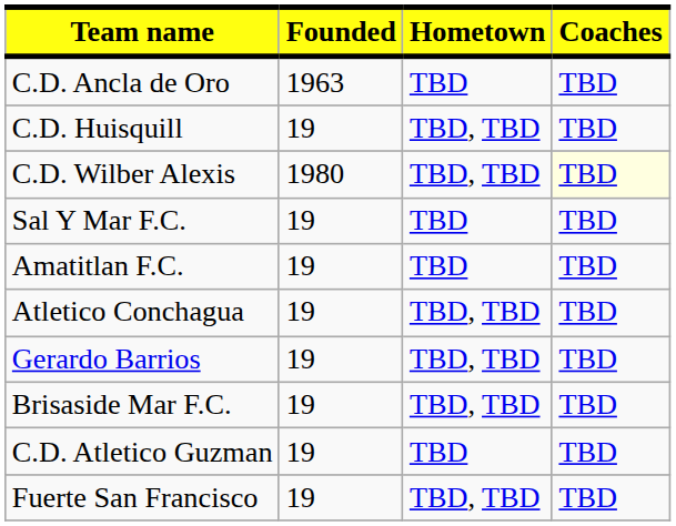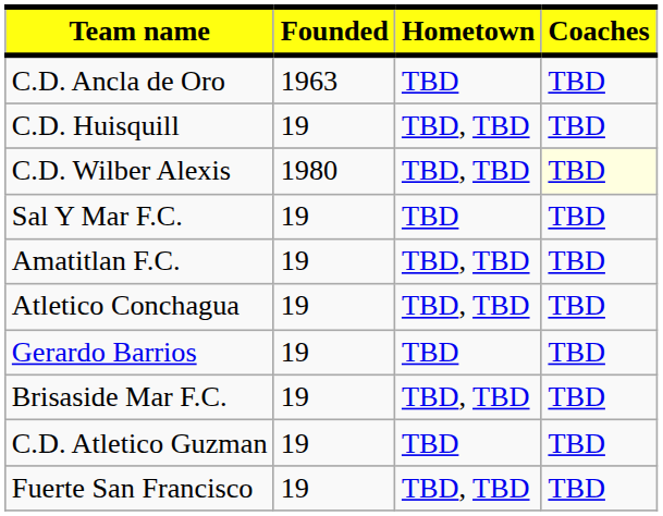Amatitlan F.C. | Hometown: TBD -> TBD, TBD
Gerardo Barrios | Hometown: TBD, TBD -> TBD
